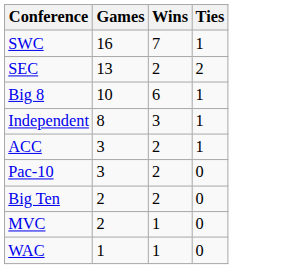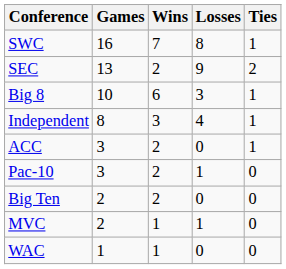+ column: Losses | 8 | 9 | 3 | 4 | 0 | 1 | 0 | 1 | 0
